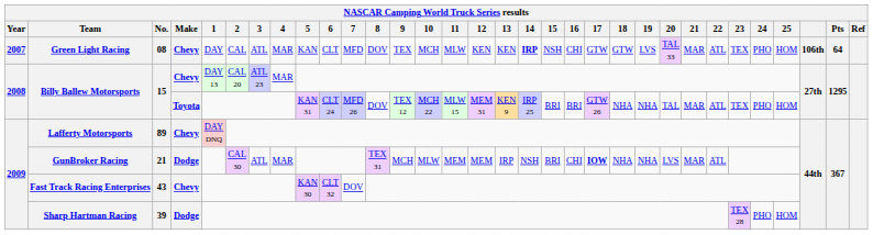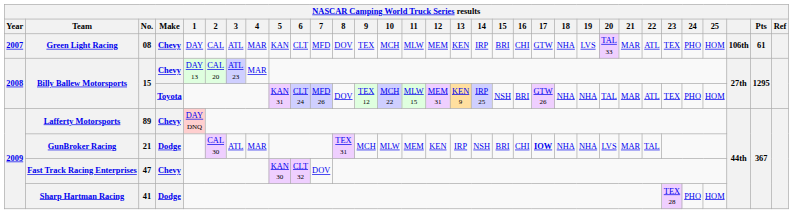Green Light Racing | 12: KEN -> MEM
Green Light Racing | 14: bold -> normal
Green Light Racing | 15: NSH -> BRI
Green Light Racing | 18: GTW -> NHA
Green Light Racing | Pts: 64 -> 61
Billy Ballew Motorsports / Toyota | 15: BRI -> NSH
GunBroker Racing | 12: MEM -> KEN
GunBroker Racing | 22: ATL -> TAL
Fast Track Racing Enterprises | No.: 43 -> 47
Sharp Hartman Racing | No.: 39 -> 41
